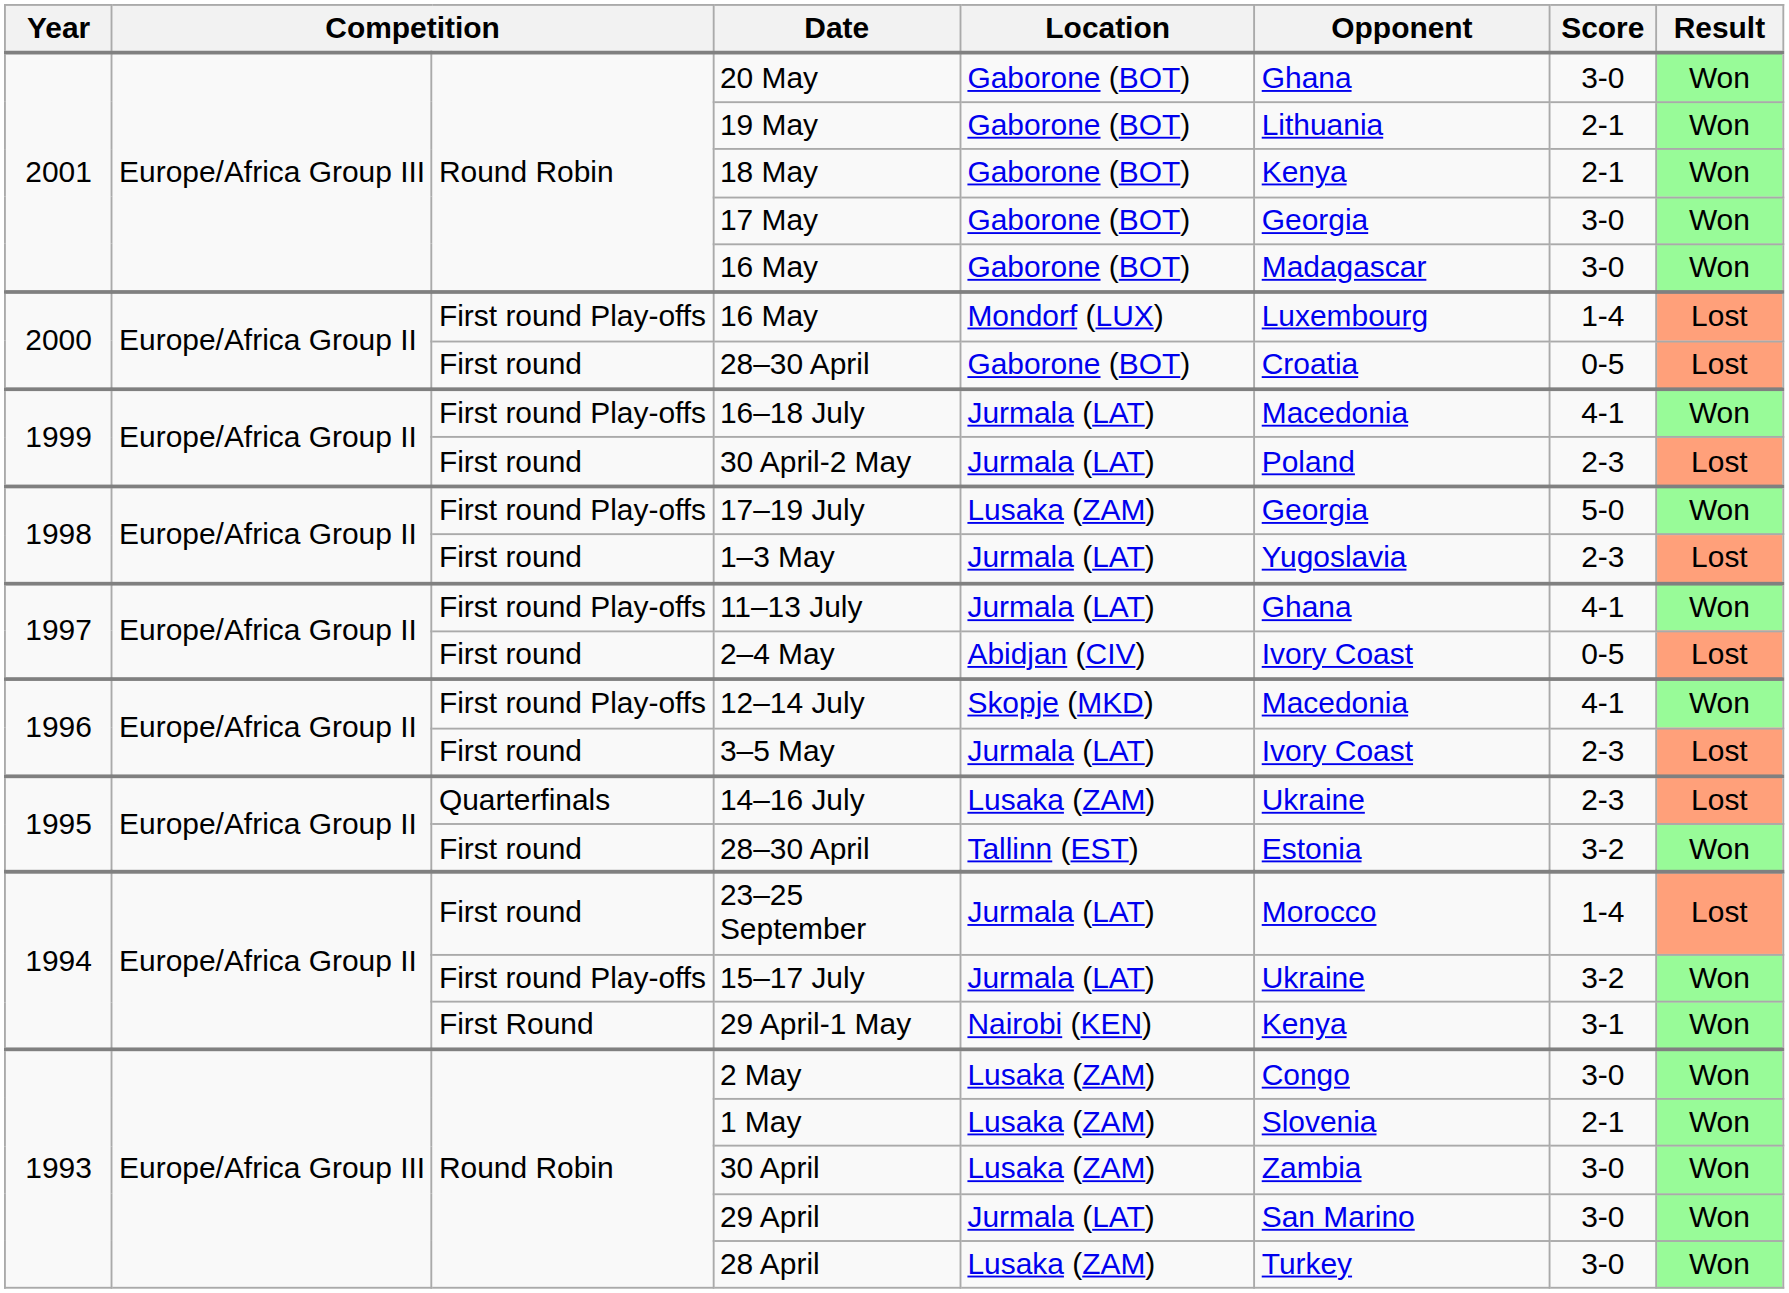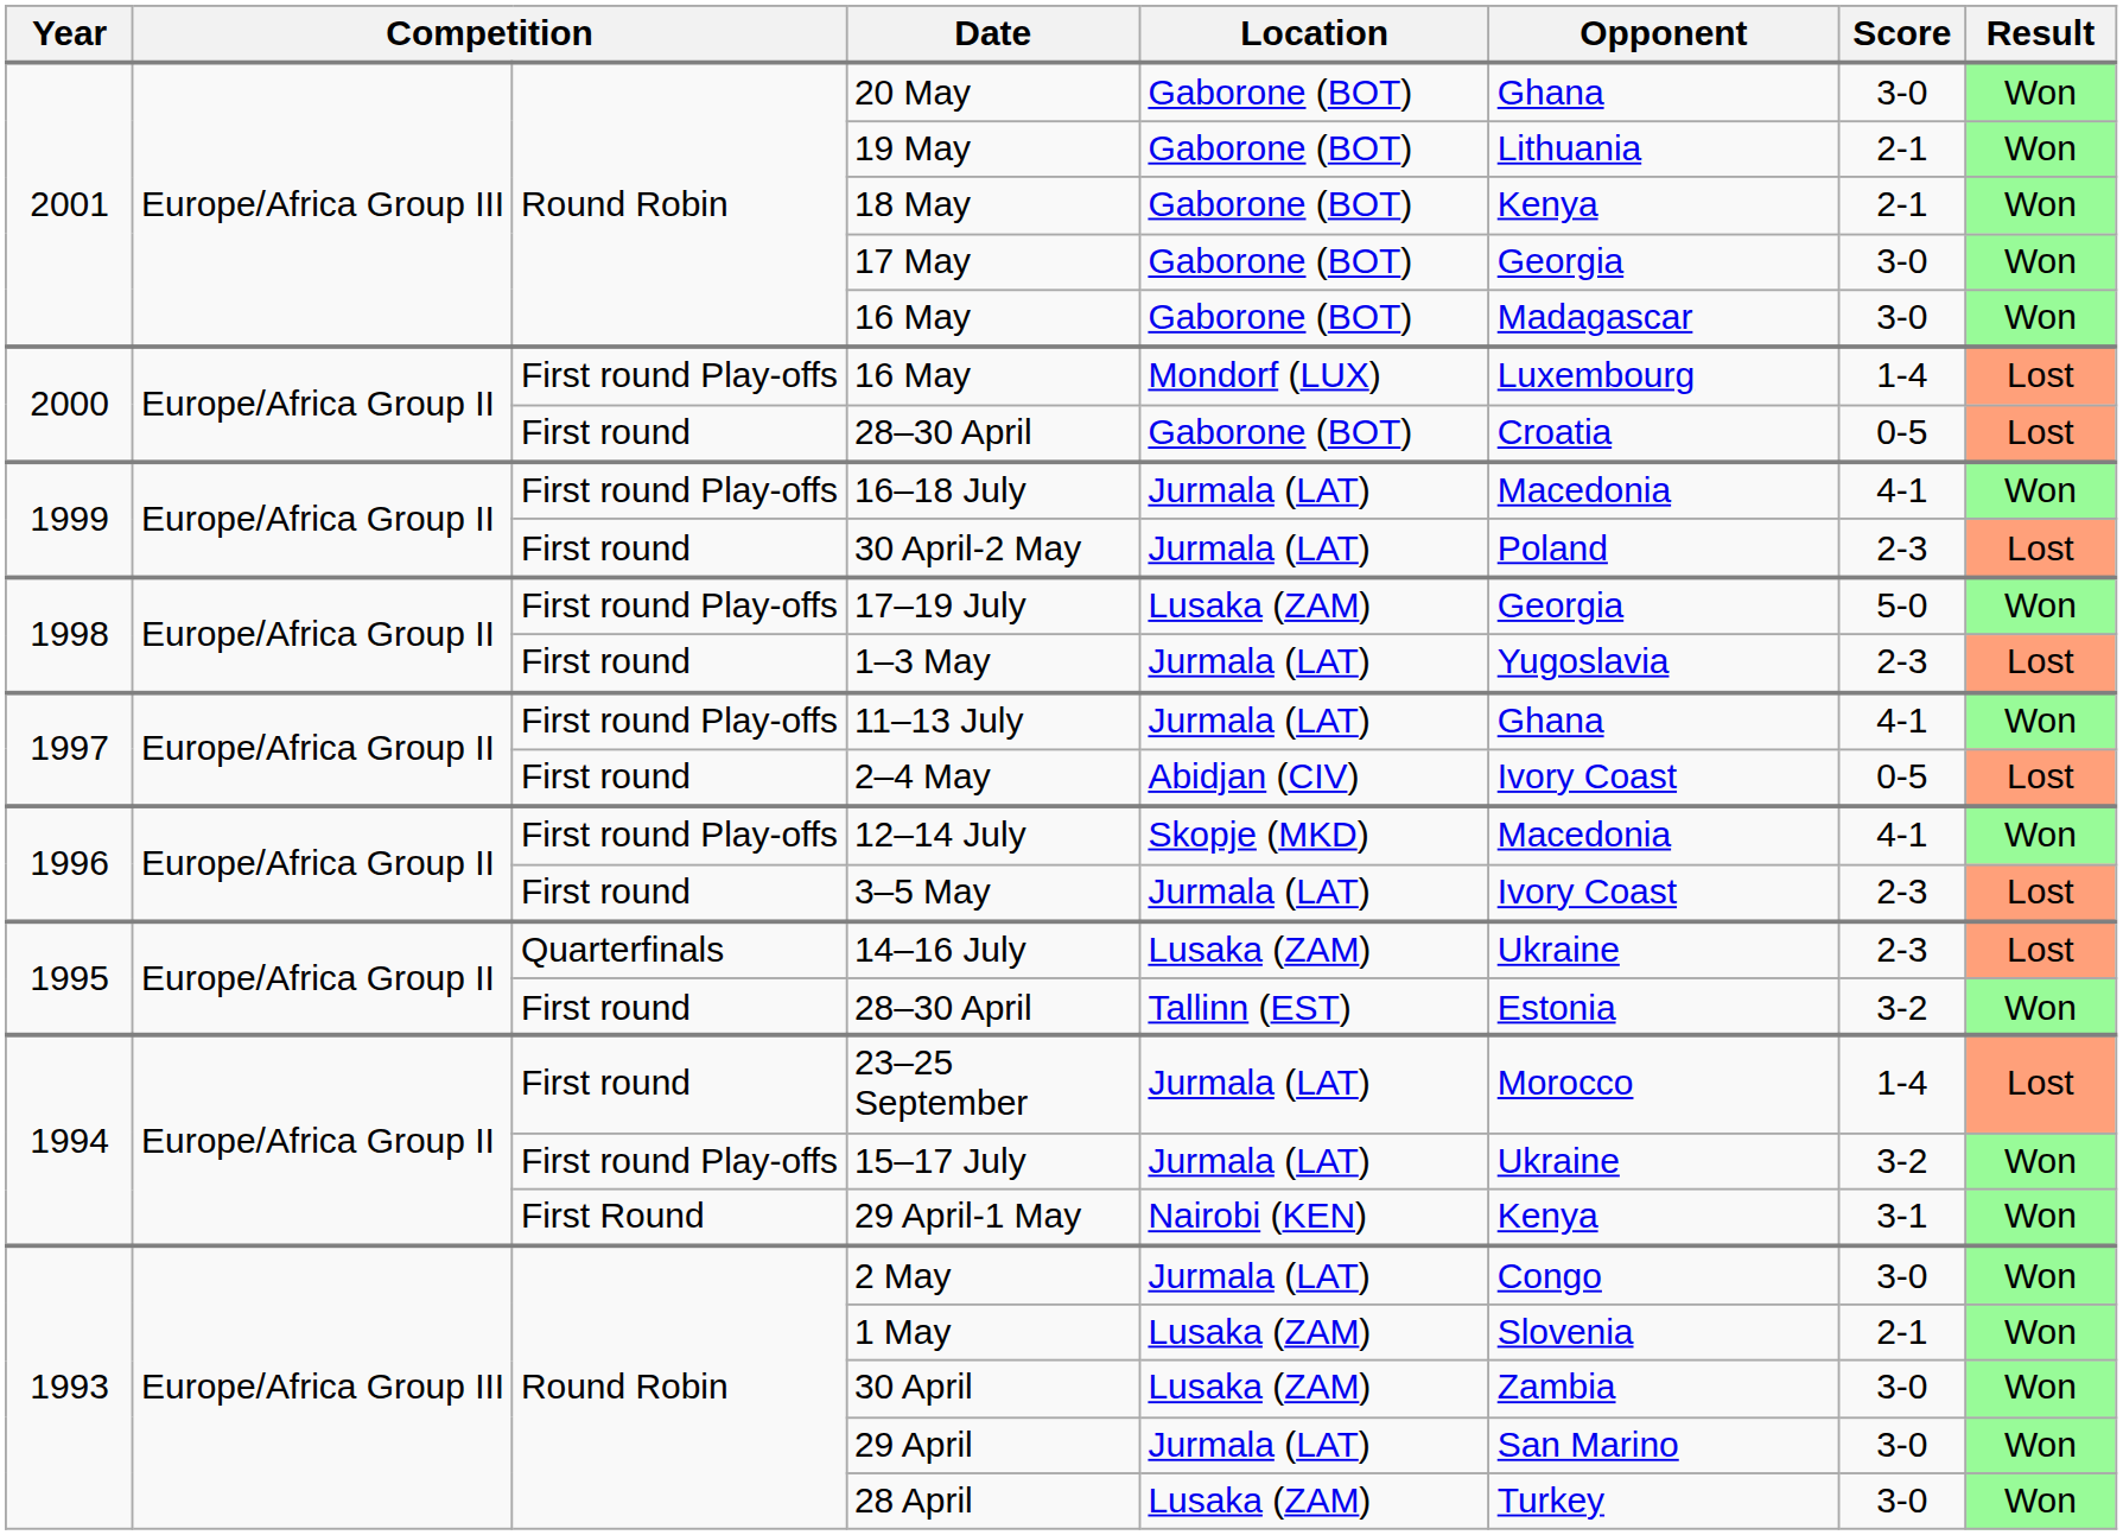2 May | Location: Lusaka (ZAM) -> Jurmala (LAT)
